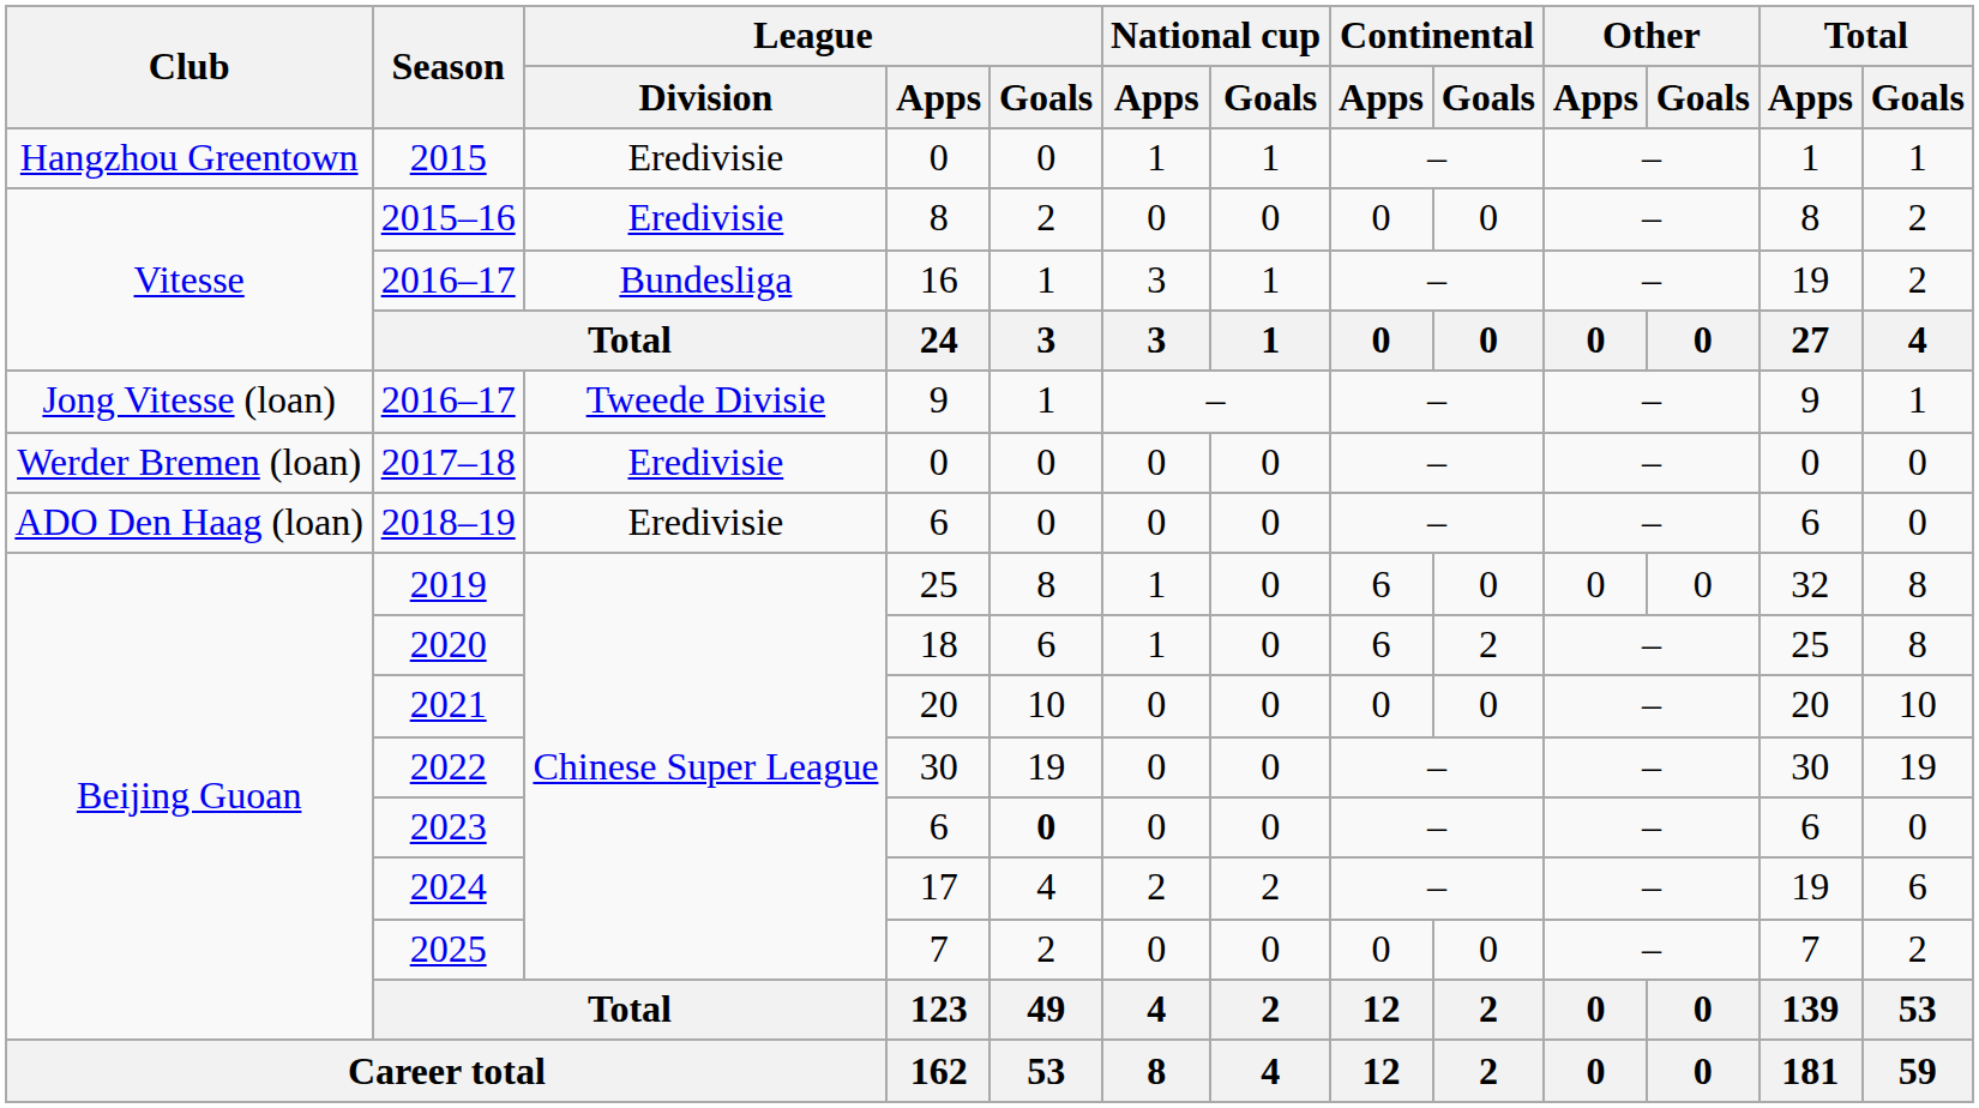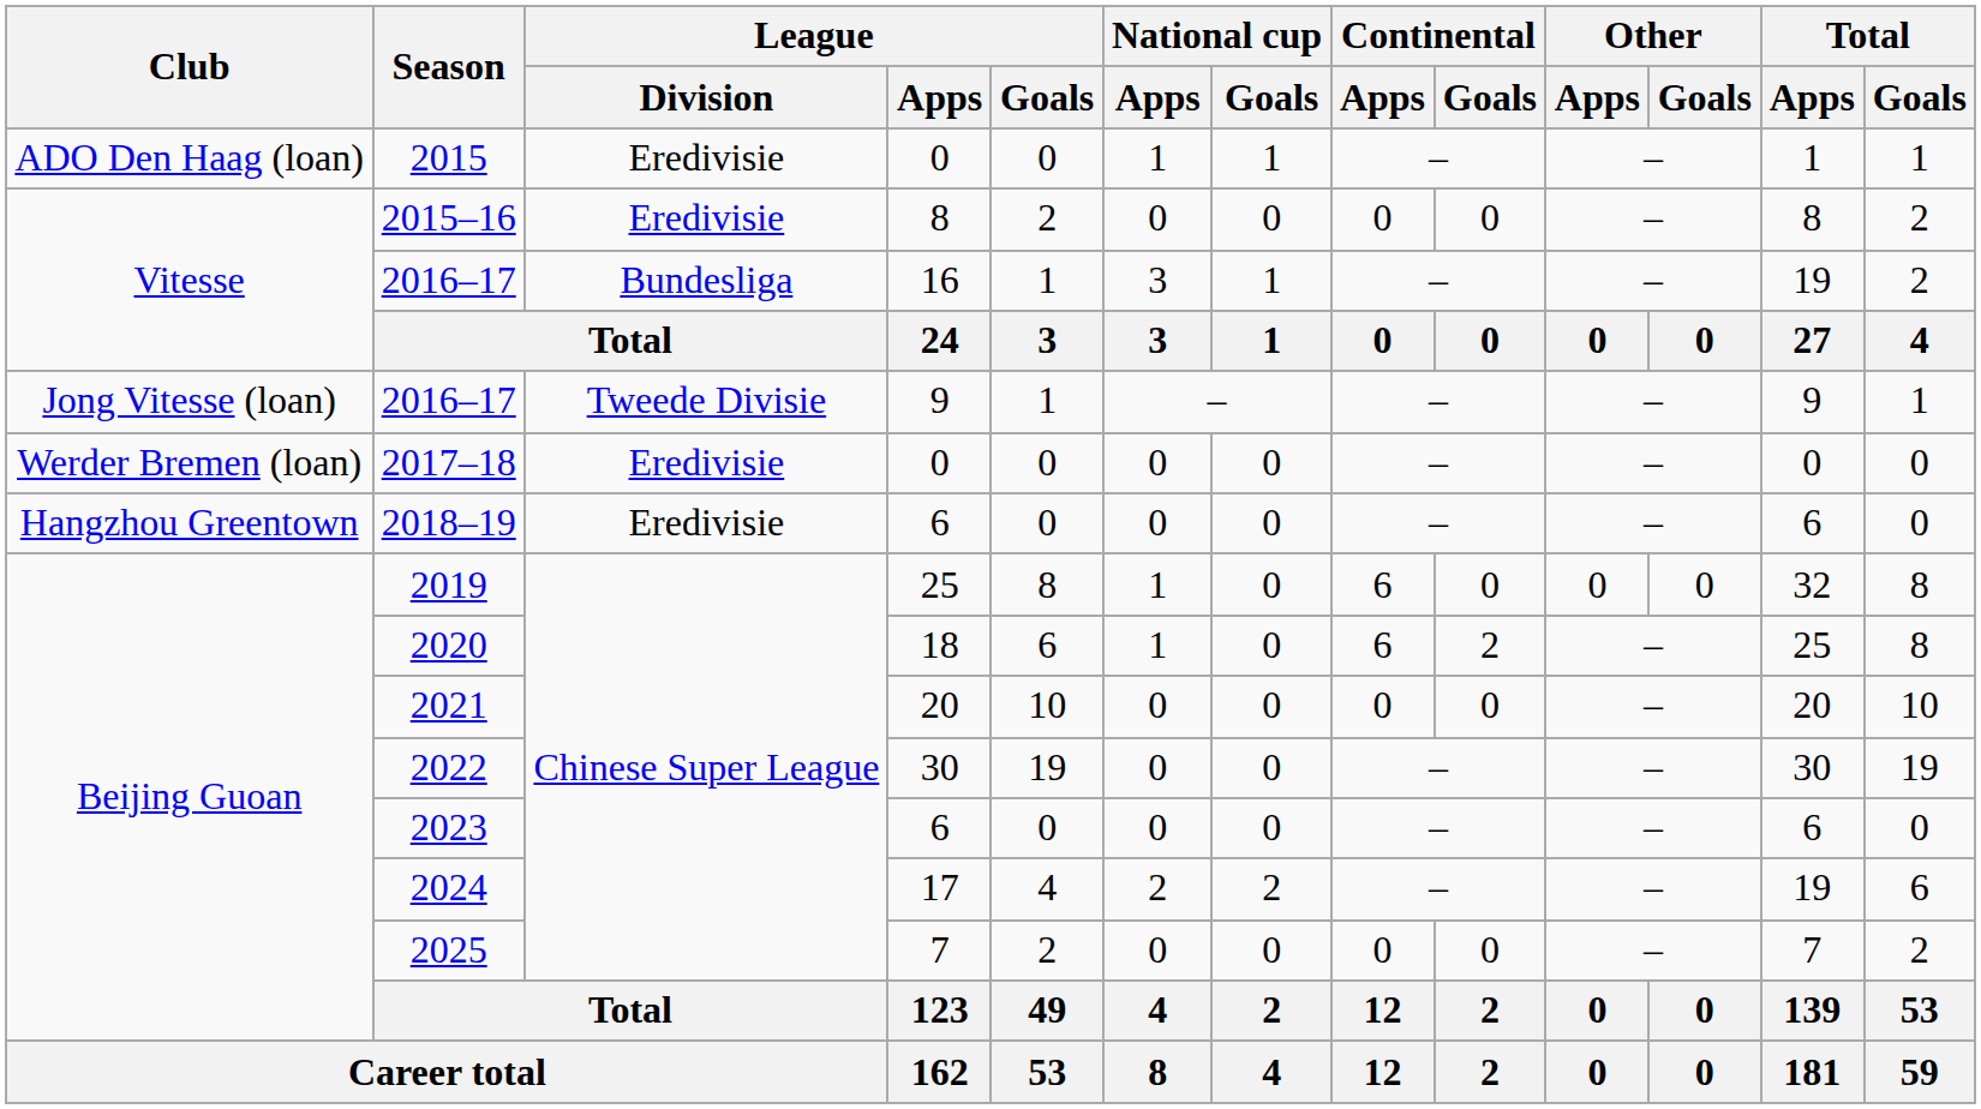2015 | Club: Hangzhou Greentown -> ADO Den Haag (loan)
2018–19 | Club: ADO Den Haag (loan) -> Hangzhou Greentown
2023 | League / Goals: bold -> normal
